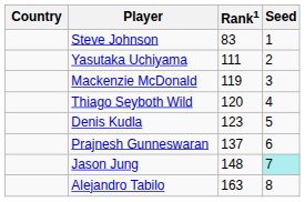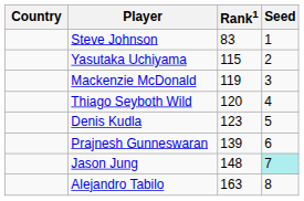Yasutaka Uchiyama | Rank1: 111 -> 115
Prajnesh Gunneswaran | Rank1: 137 -> 139
